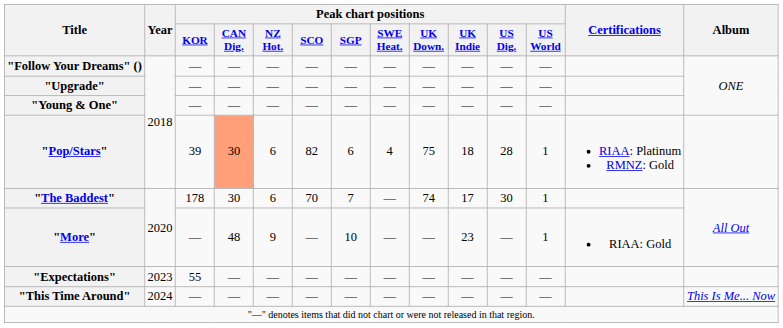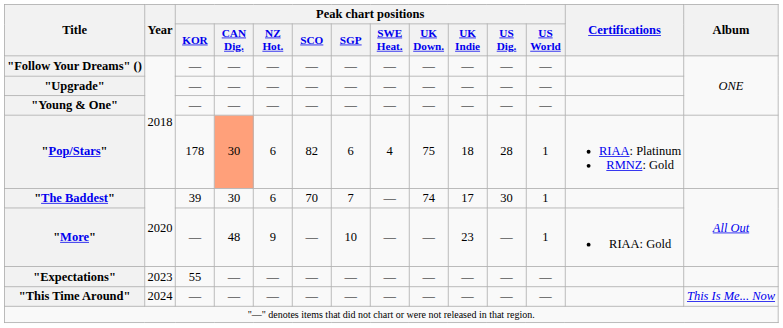"Pop/Stars" | Peak chart positions / KOR: 39 -> 178
"The Baddest" | Peak chart positions / KOR: 178 -> 39
